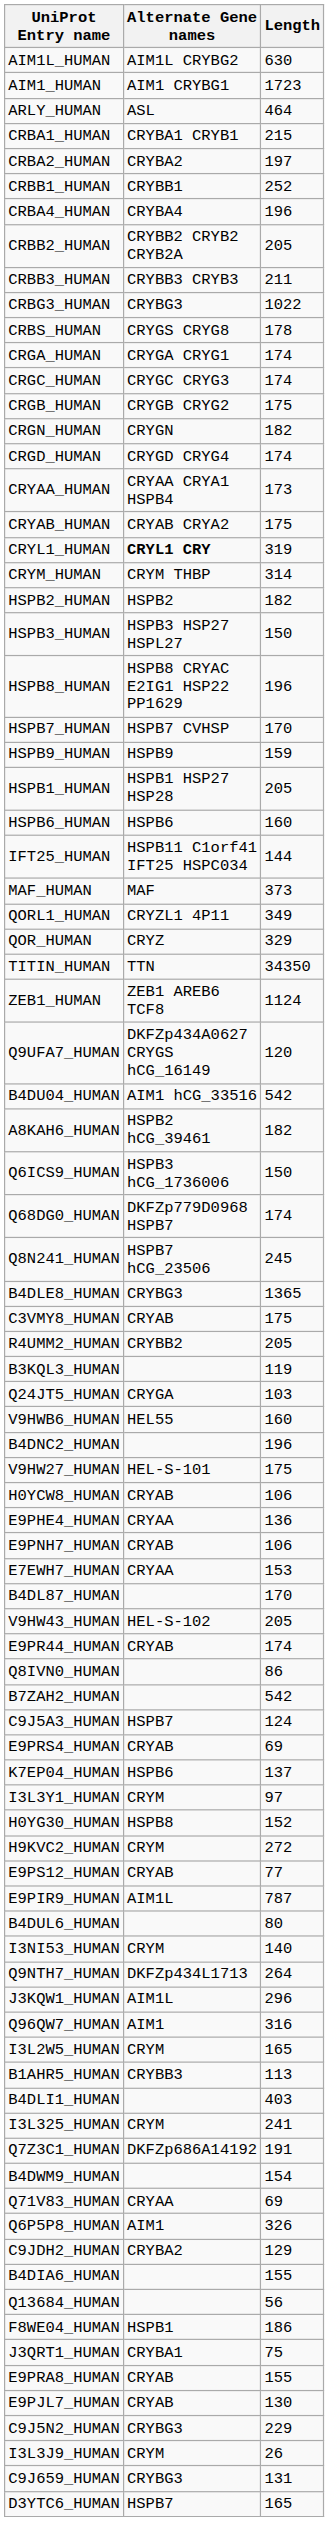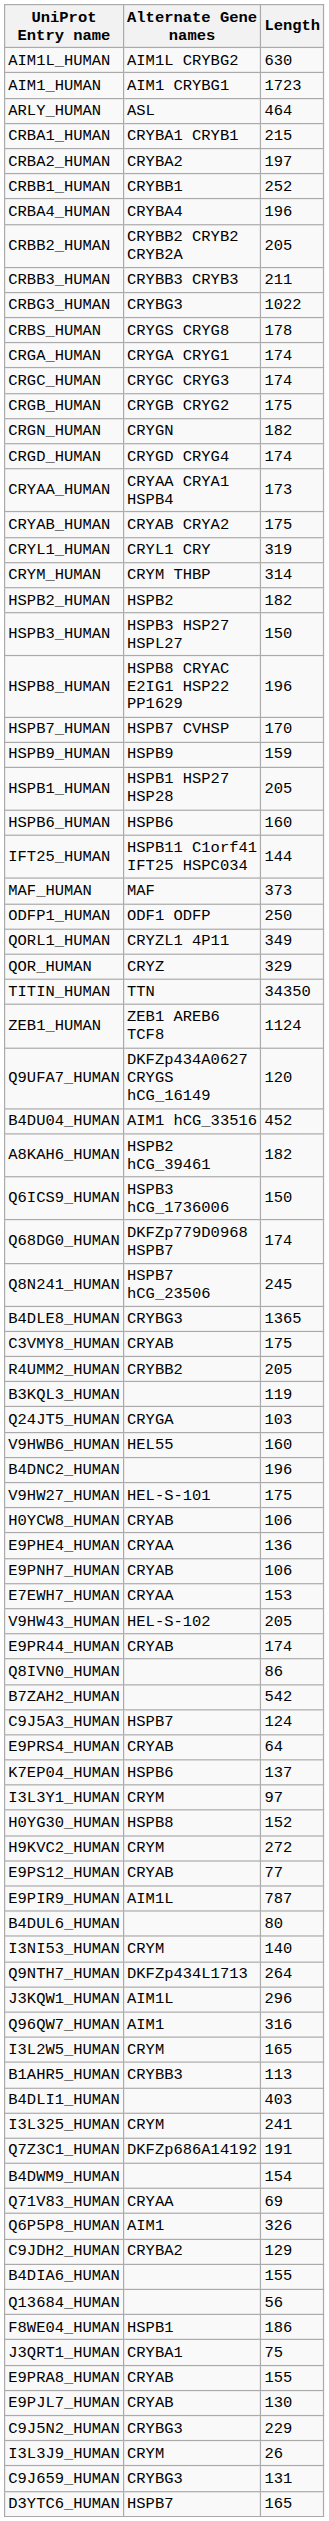CRYL1_HUMAN | Alternate Gene names: bold -> normal
+ row: ODFP1_HUMAN | ODF1 ODFP | 250
B4DU04_HUMAN | Length: 542 -> 452
- row: B4DL87_HUMAN | 170
E9PRS4_HUMAN | Length: 69 -> 64
